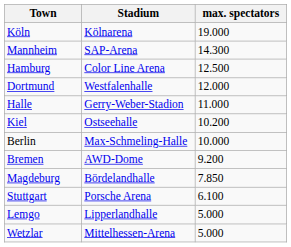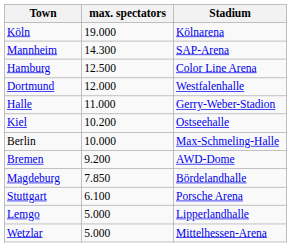columns swapped: Stadium <-> max. spectators
